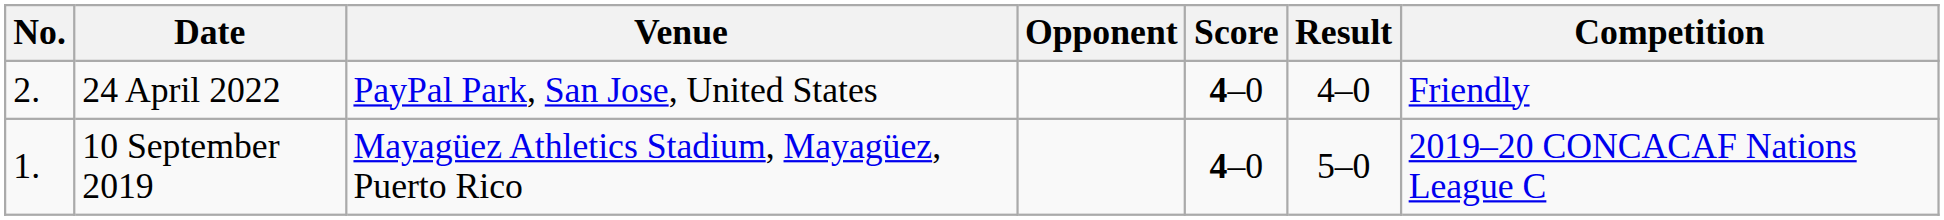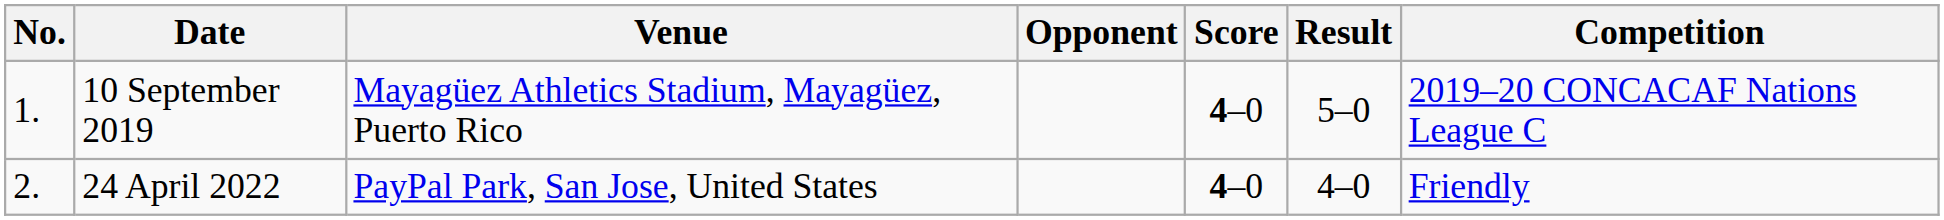rows swapped: 10 September 2019 <-> 24 April 2022
